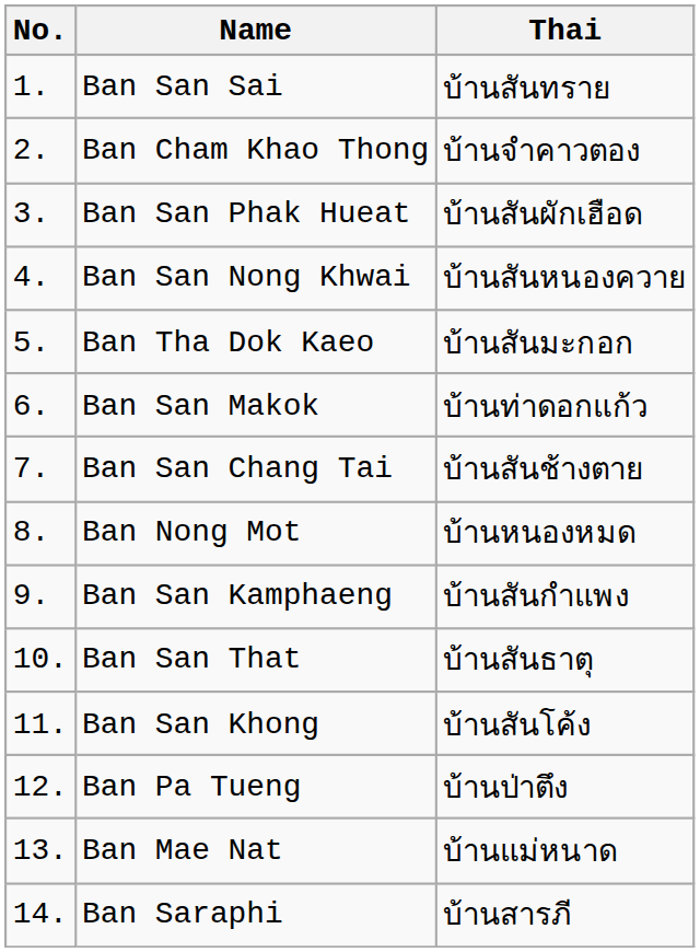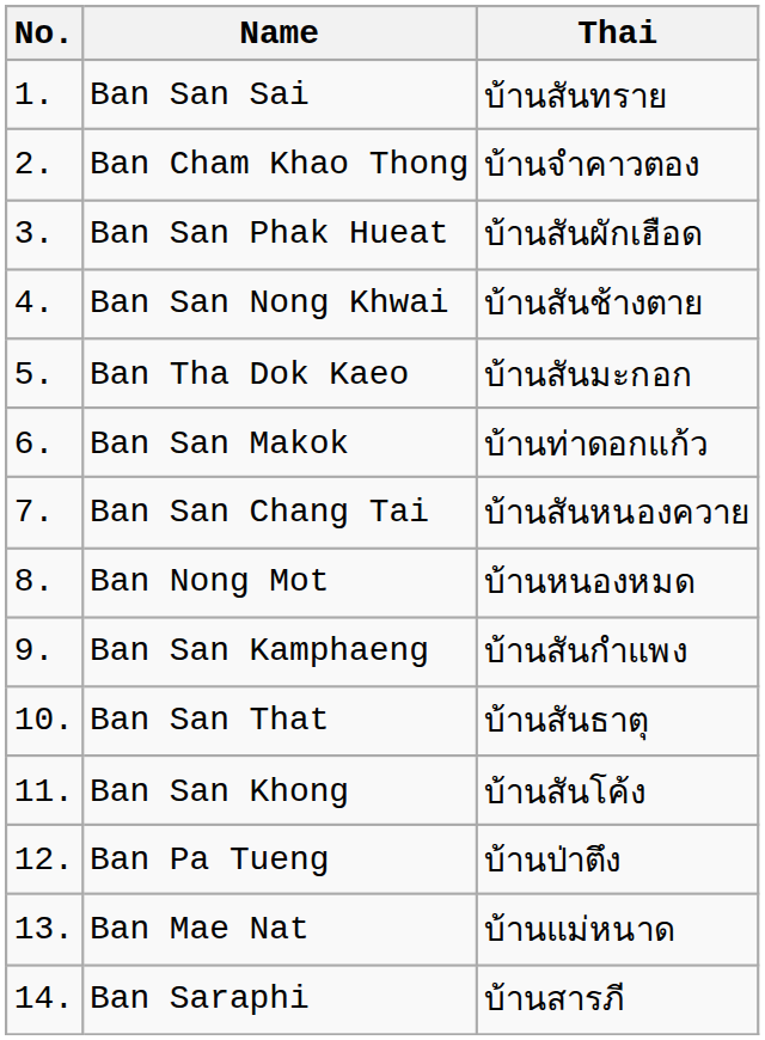Ban San Nong Khwai | Thai: บ้านสันหนองควาย -> บ้านสันช้างตาย
Ban San Chang Tai | Thai: บ้านสันช้างตาย -> บ้านสันหนองควาย
